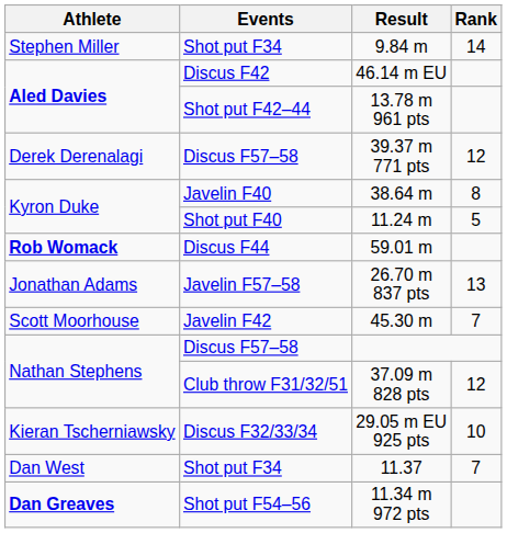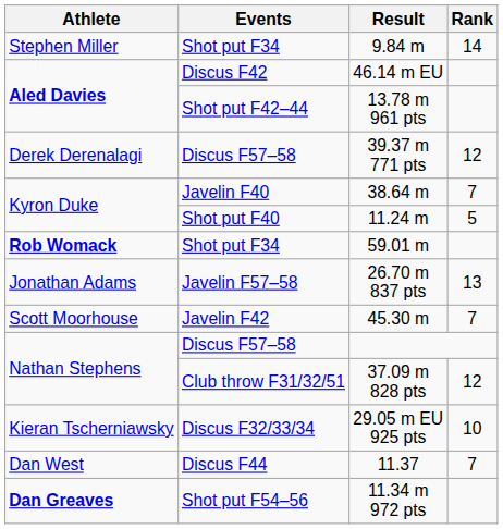38.64 m | Rank: 8 -> 7
59.01 m | Events: Discus F44 -> Shot put F34
11.37 | Events: Shot put F34 -> Discus F44
